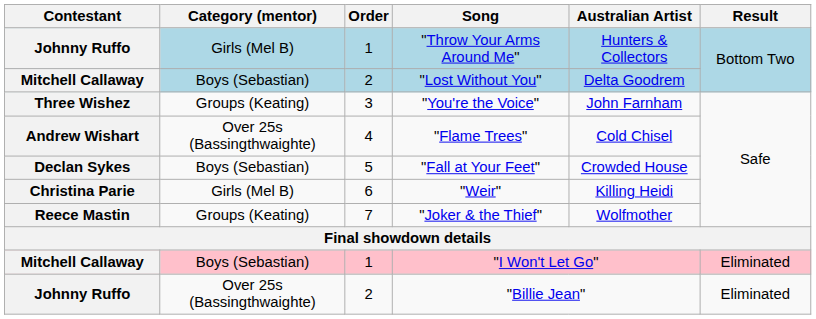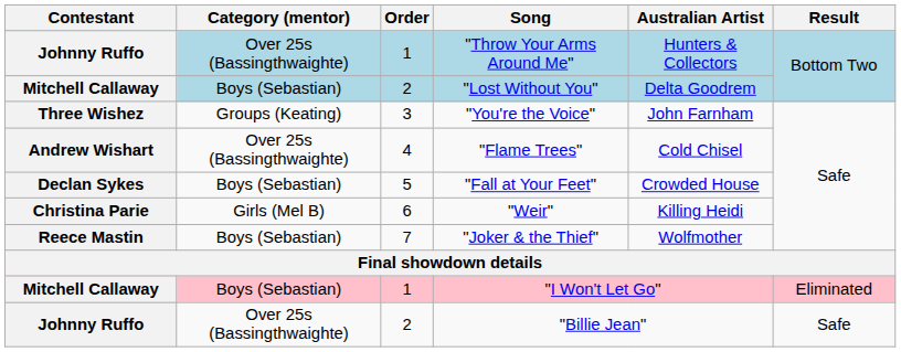"Throw Your Arms Around Me" | Category (mentor): Girls (Mel B) -> Over 25s (Bassingthwaighte)
"Joker & the Thief" | Category (mentor): Groups (Keating) -> Boys (Sebastian)
"Billie Jean" | Result: Eliminated -> Safe
